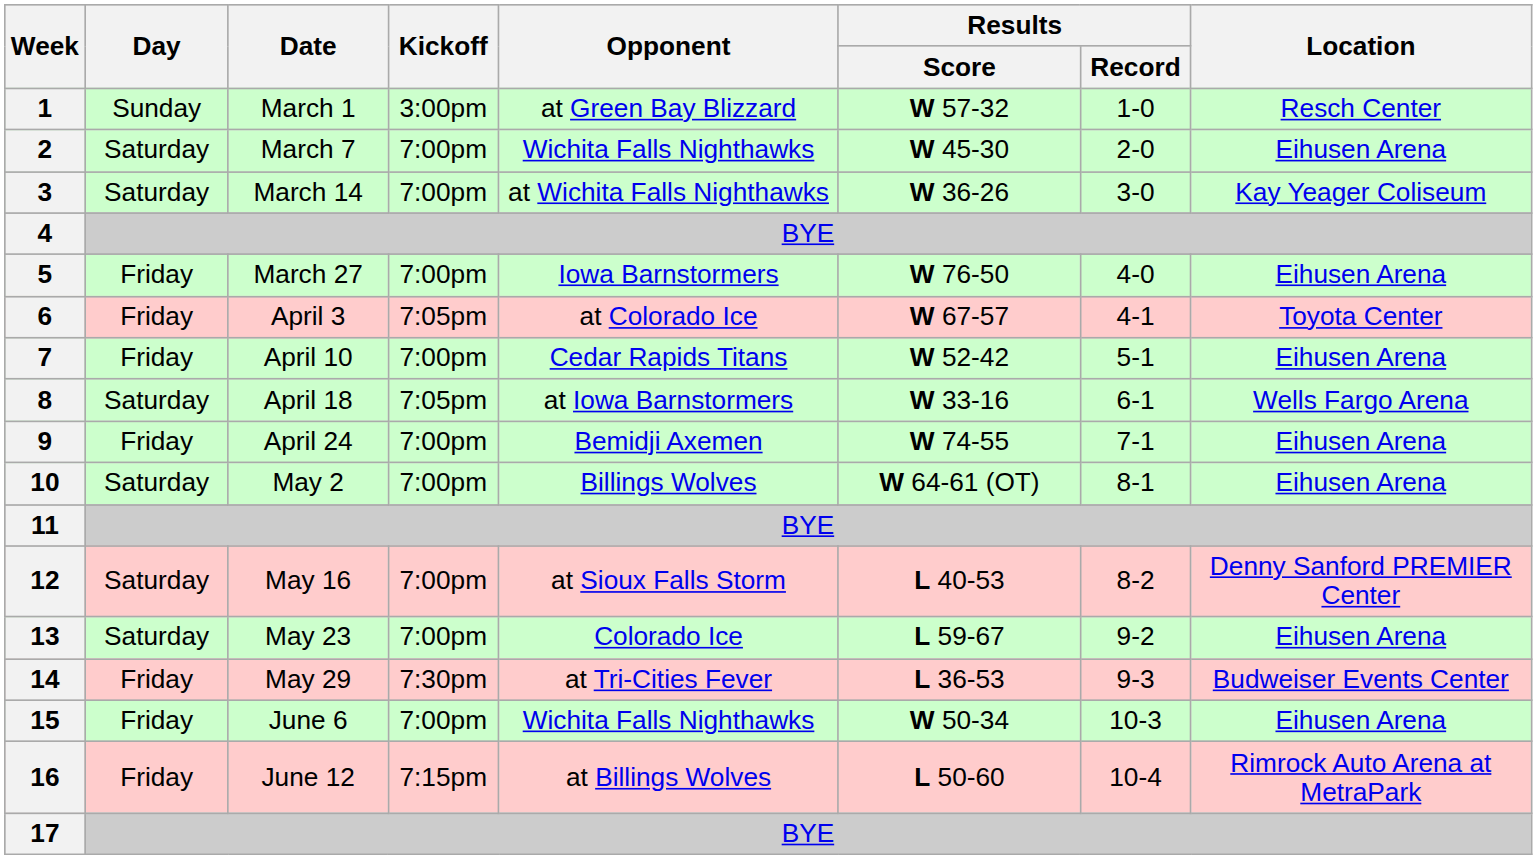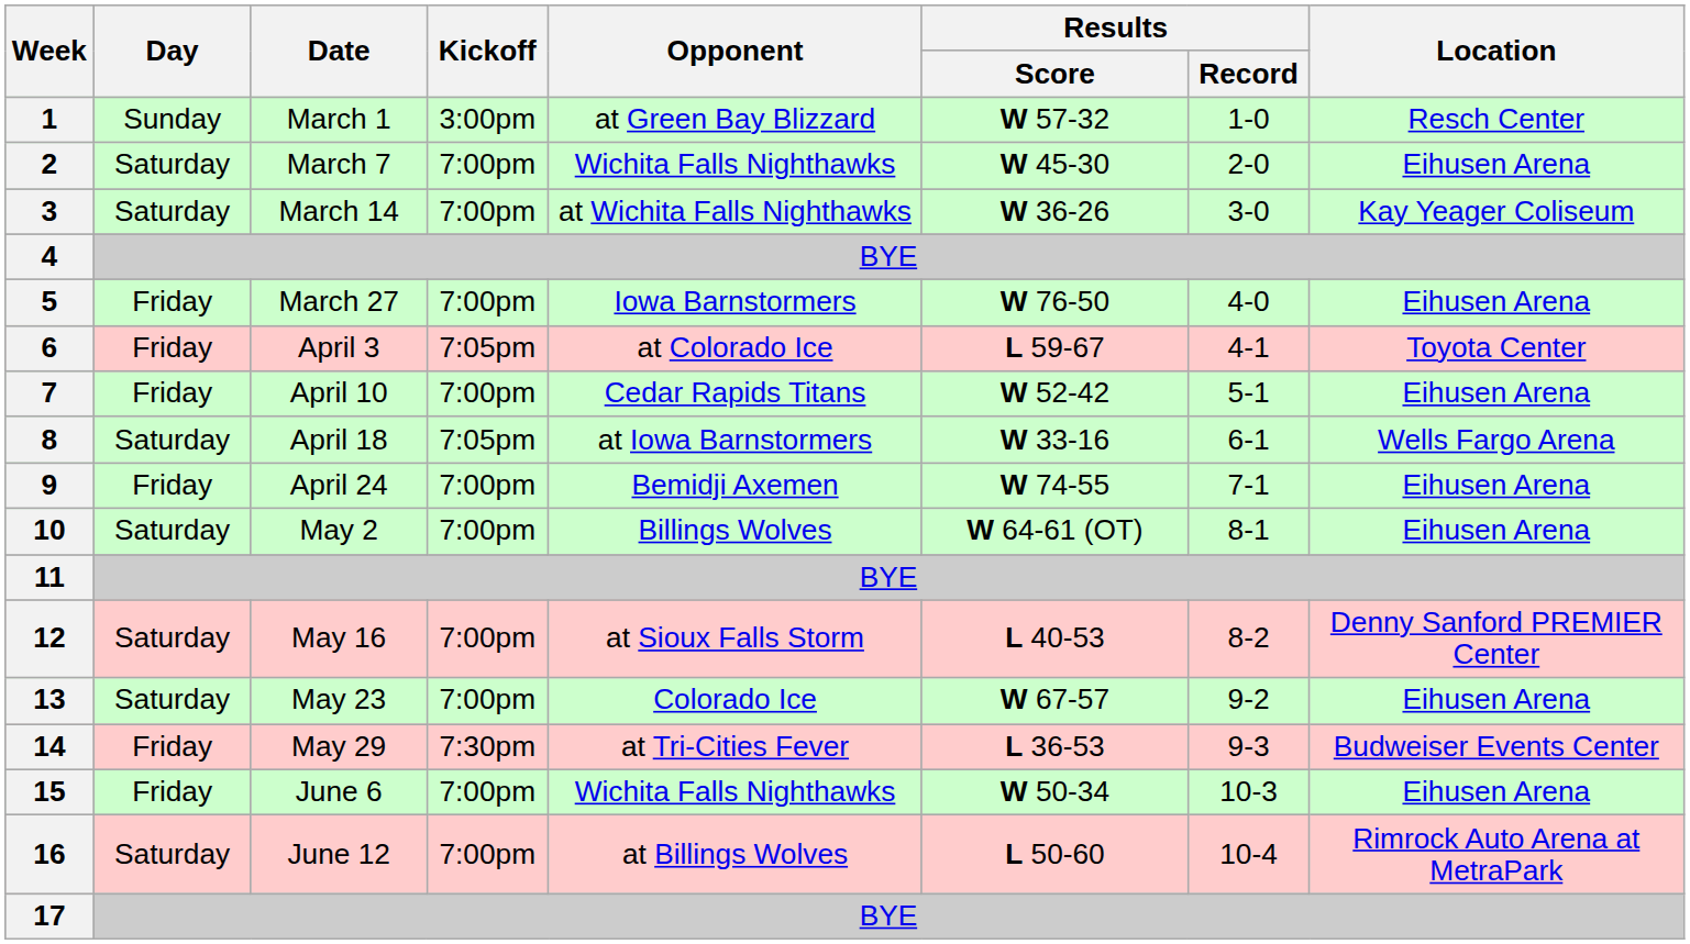6 | Results / Score: W 67-57 -> L 59-67
13 | Results / Score: L 59-67 -> W 67-57
16 | Day: Friday -> Saturday
16 | Kickoff: 7:15pm -> 7:00pm
